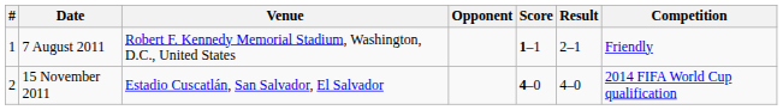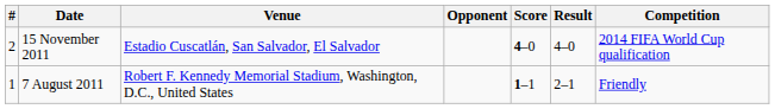rows swapped: 7 August 2011 <-> 15 November 2011
